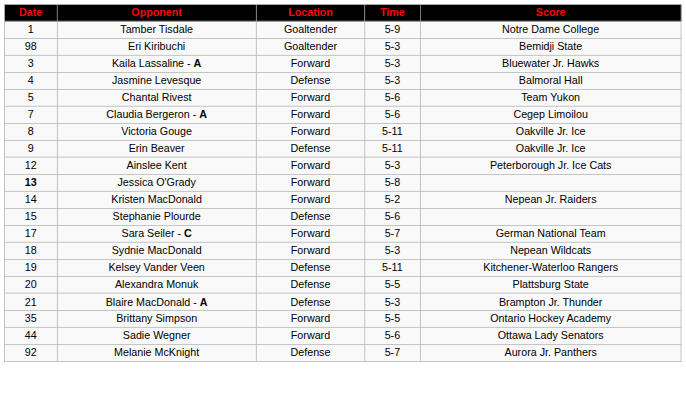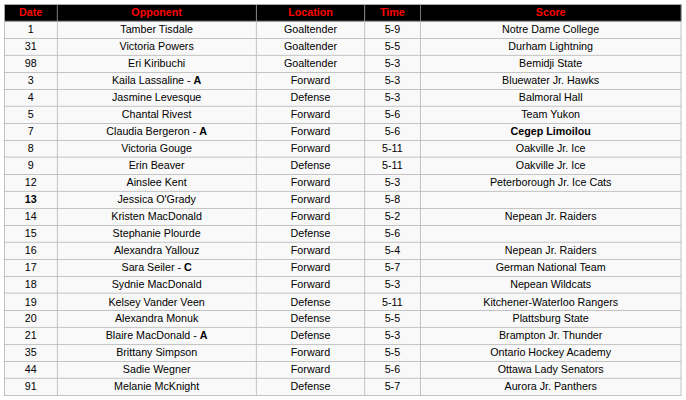+ row: 31 | Victoria Powers | Goaltender | 5-5 | Durham Lightning
Claudia Bergeron - A | Score: normal -> bold
+ row: 16 | Alexandra Yallouz | Forward | 5-4 | Nepean Jr. Raiders
Melanie McKnight | Date: 92 -> 91
